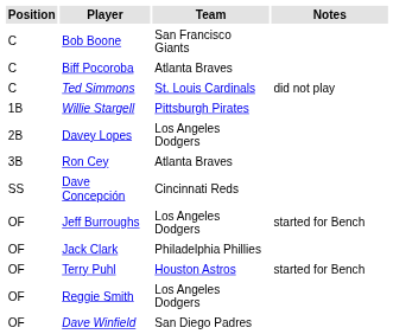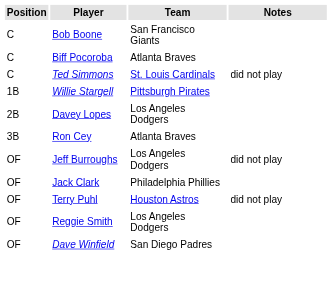- row: SS | Dave Concepción | Cincinnati Reds
Jeff Burroughs | Notes: started for Bench -> did not play
Terry Puhl | Notes: started for Bench -> did not play
